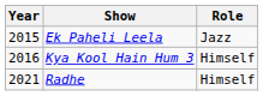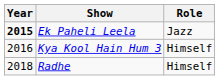Ek Paheli Leela | Year: normal -> bold
Radhe | Year: 2021 -> 2018
